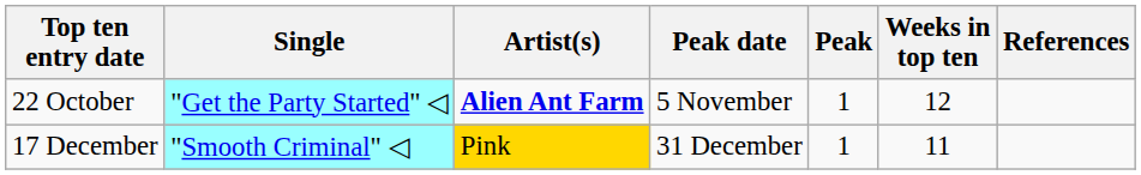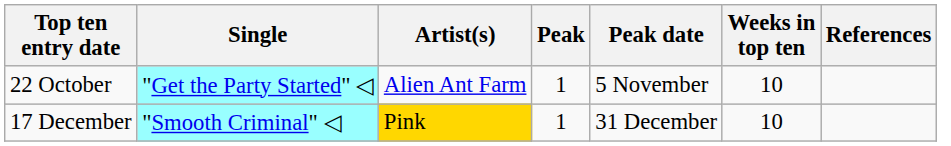columns swapped: Peak <-> Peak date
22 October | Artist(s): bold -> normal
22 October | Weeks in top ten: 12 -> 10
17 December | Weeks in top ten: 11 -> 10
